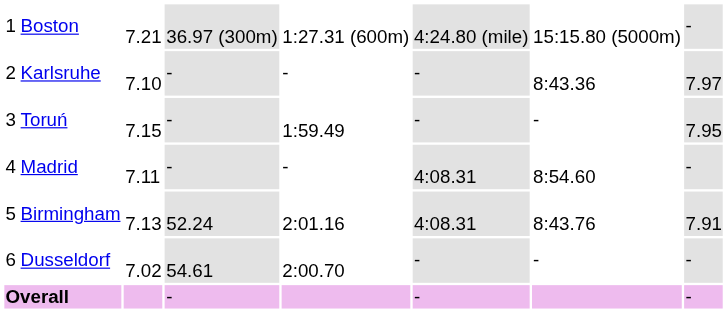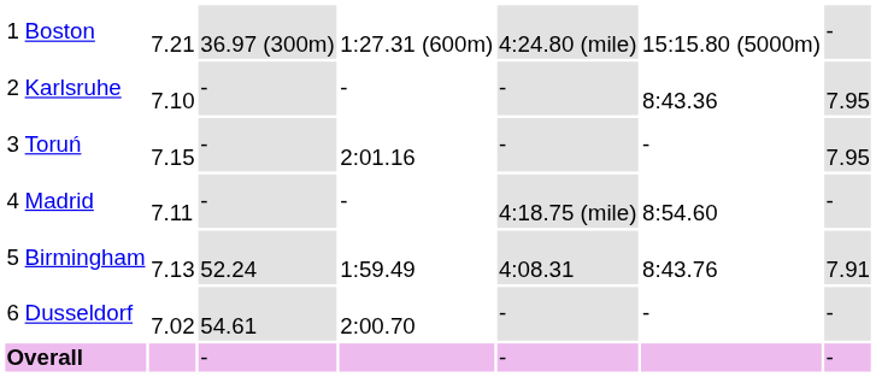Karlsruhe | column 8: 7.97 -> 7.95
Toruń | column 5: 1:59.49 -> 2:01.16
Madrid | column 6: 4:08.31 -> 4:18.75 (mile)
Birmingham | column 5: 2:01.16 -> 1:59.49
